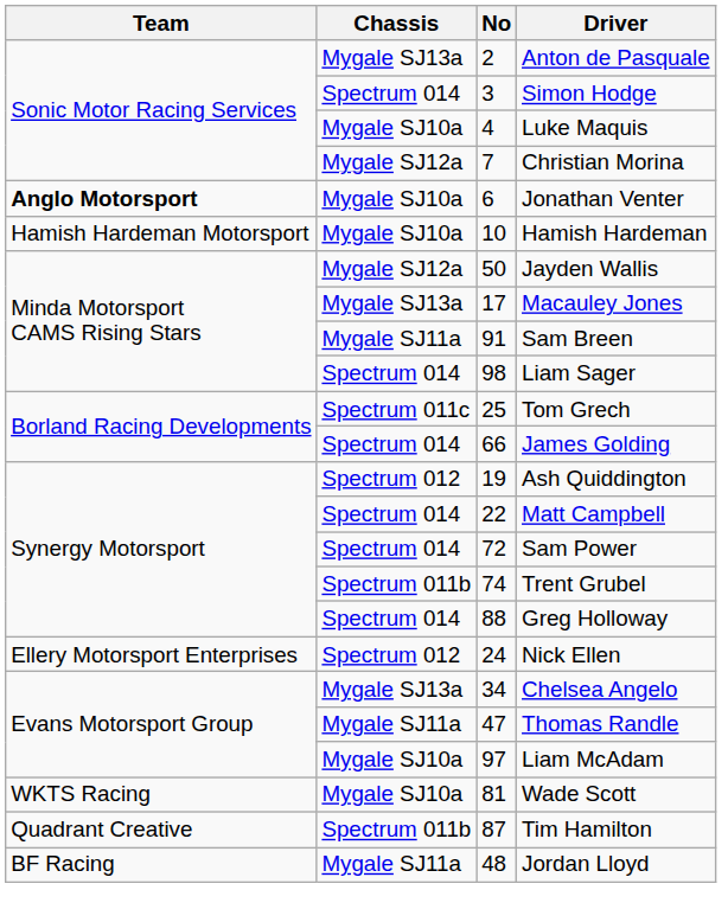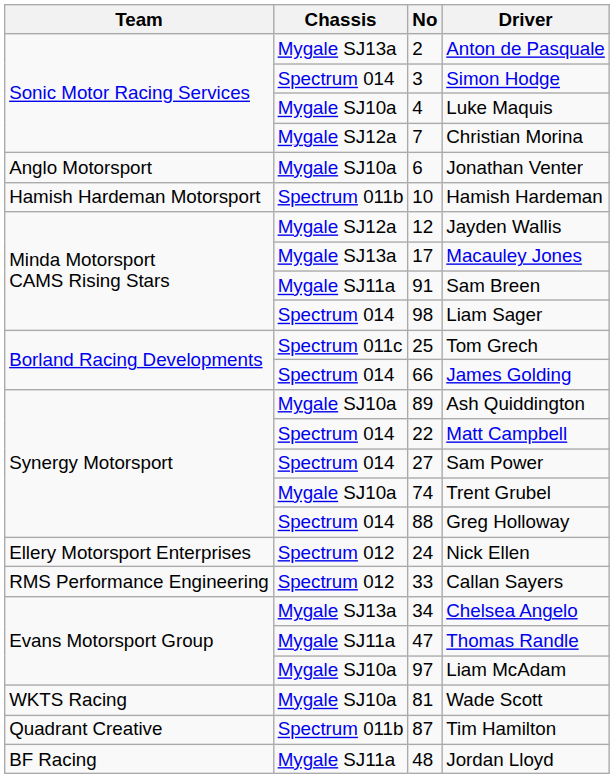Jonathan Venter | Team: bold -> normal
Hamish Hardeman | Chassis: Mygale SJ10a -> Spectrum 011b
Jayden Wallis | No: 50 -> 12
Ash Quiddington | Chassis: Spectrum 012 -> Mygale SJ10a
Ash Quiddington | No: 19 -> 89
Sam Power | No: 72 -> 27
Trent Grubel | Chassis: Spectrum 011b -> Mygale SJ10a
+ row: RMS Performance Engineering | Spectrum 012 | 33 | Callan Sayers
